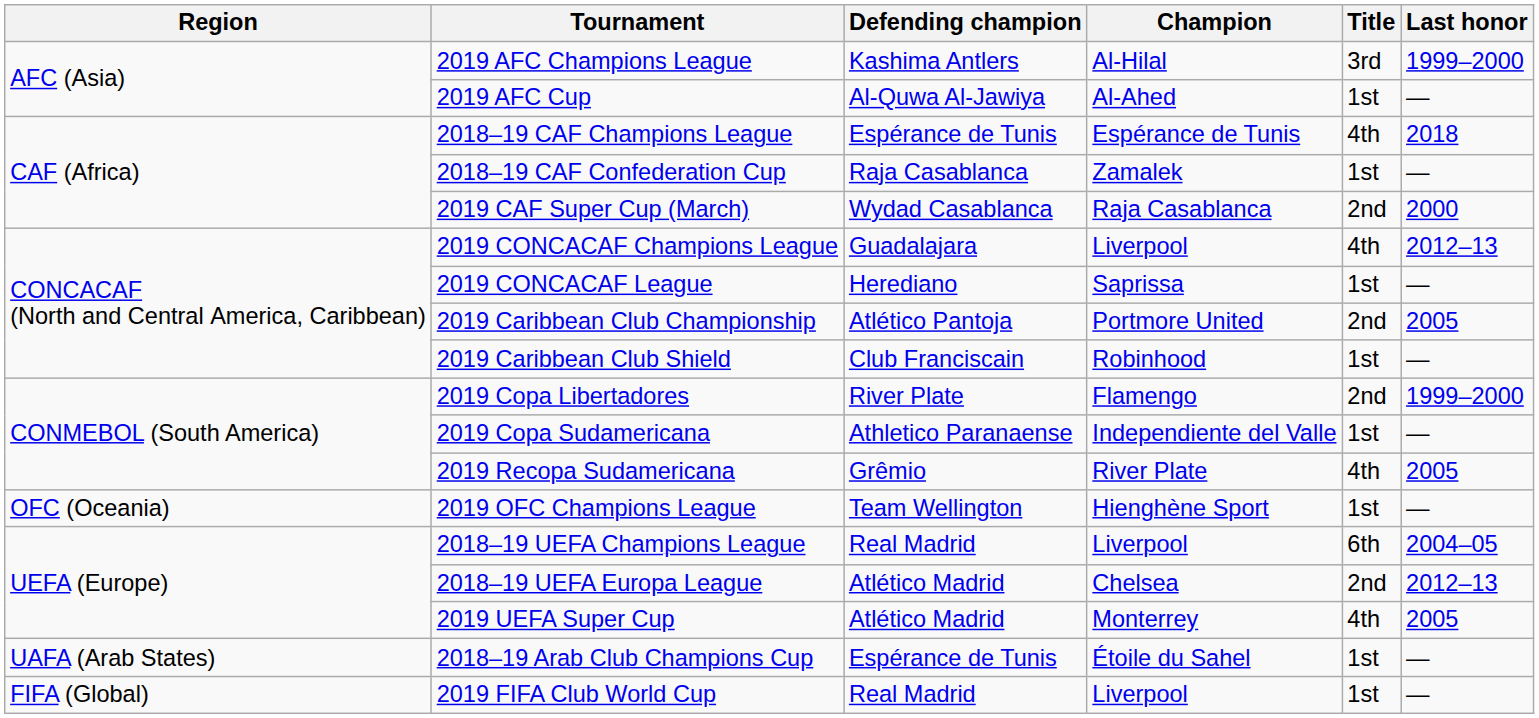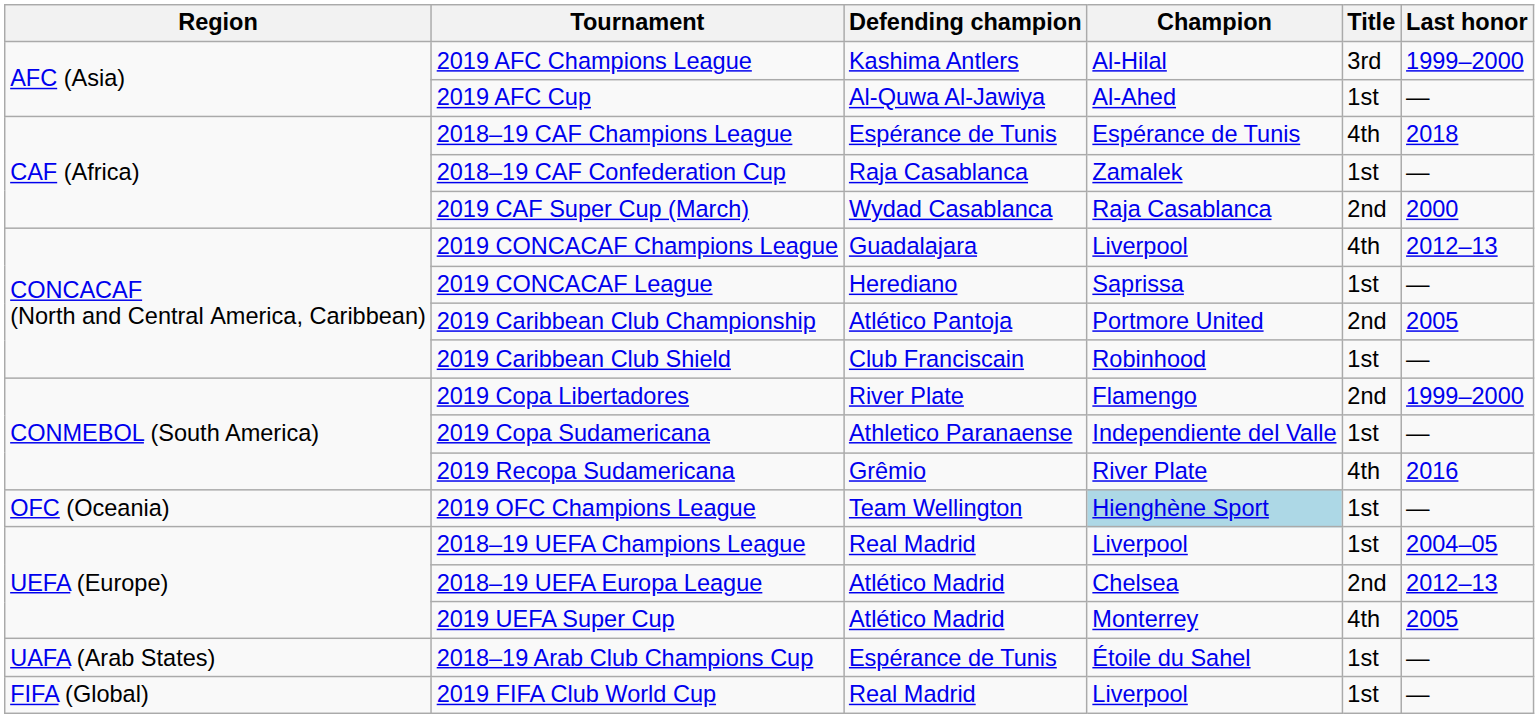2019 Recopa Sudamericana | Last honor: 2005 -> 2016
2019 OFC Champions League | Champion: no background -> lightblue background
2018–19 UEFA Champions League | Title: 6th -> 1st
